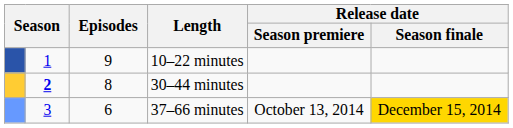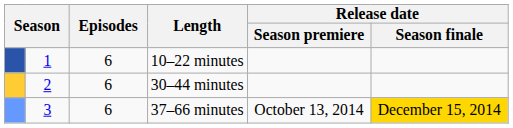10–22 minutes | Episodes: 9 -> 6
30–44 minutes | column 2: bold -> normal
30–44 minutes | Episodes: 8 -> 6
